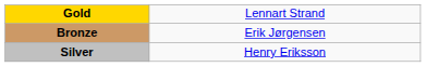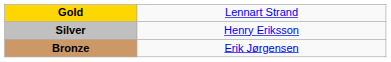rows swapped: Silver <-> Bronze
